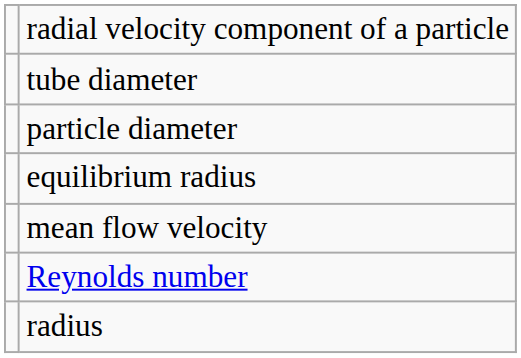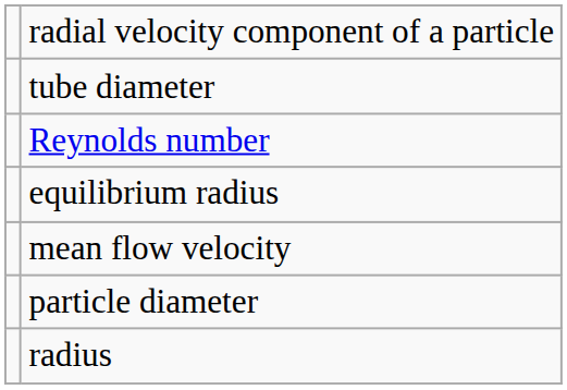rows swapped: particle diameter <-> Reynolds number
